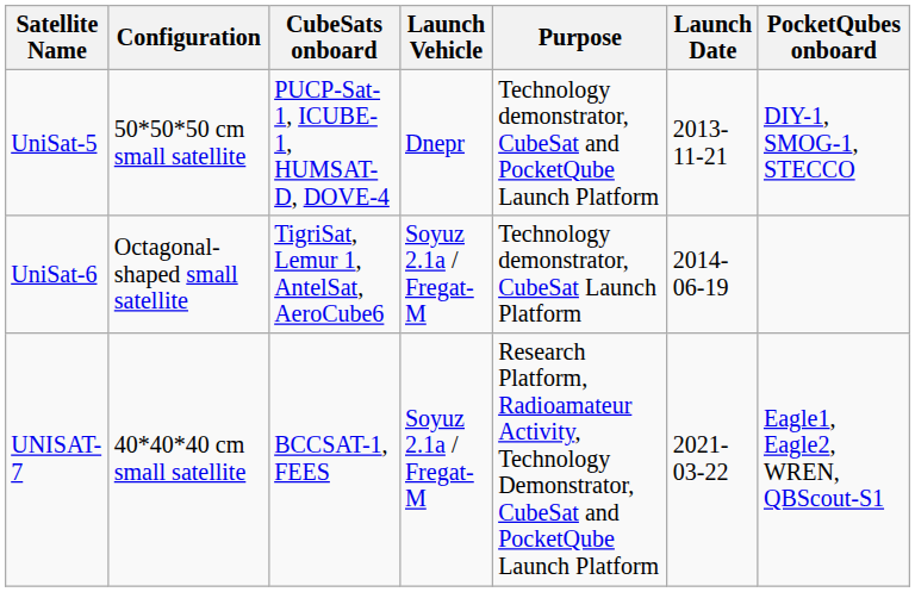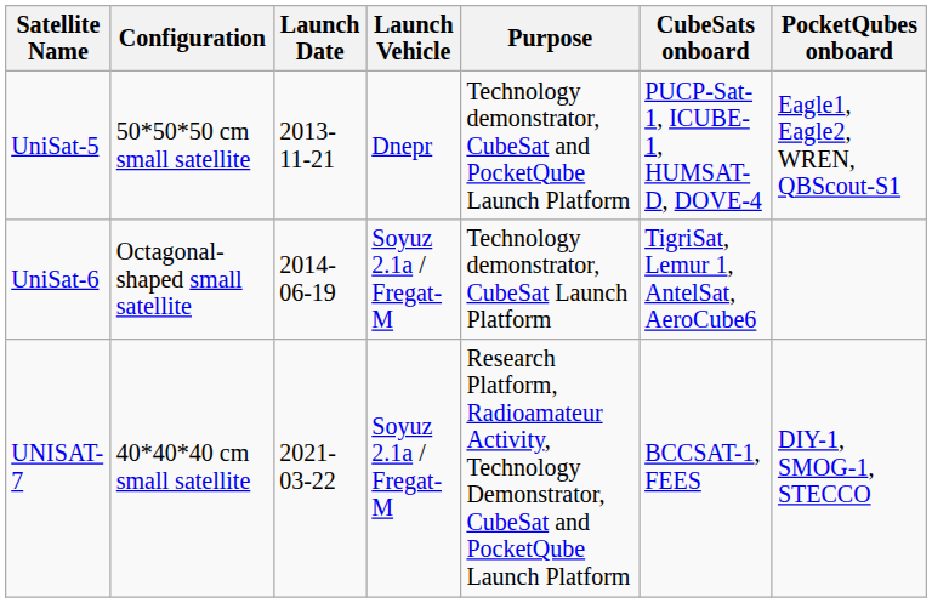columns swapped: Launch Date <-> CubeSats onboard
UniSat-5 | PocketQubes onboard: DIY-1, SMOG-1, STECCO -> Eagle1, Eagle2, WREN, QBScout-S1
UNISAT-7 | PocketQubes onboard: Eagle1, Eagle2, WREN, QBScout-S1 -> DIY-1, SMOG-1, STECCO
